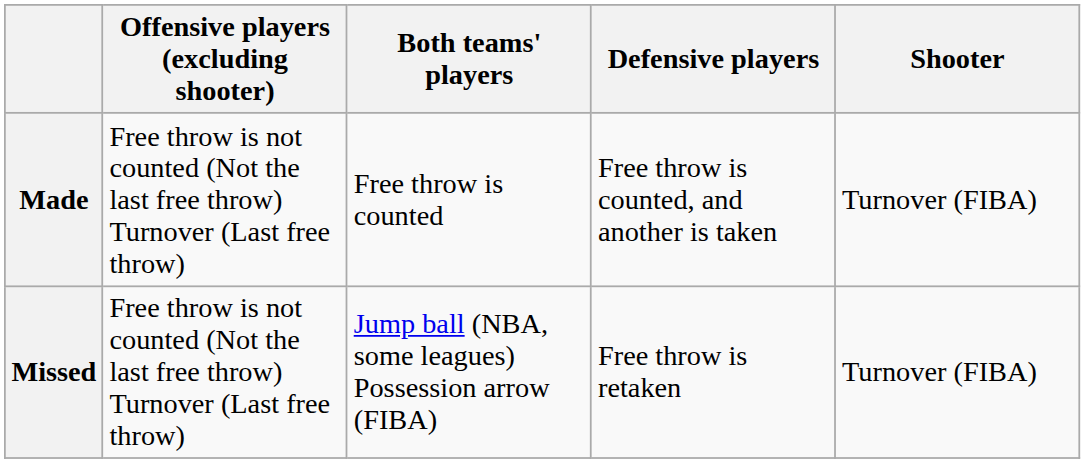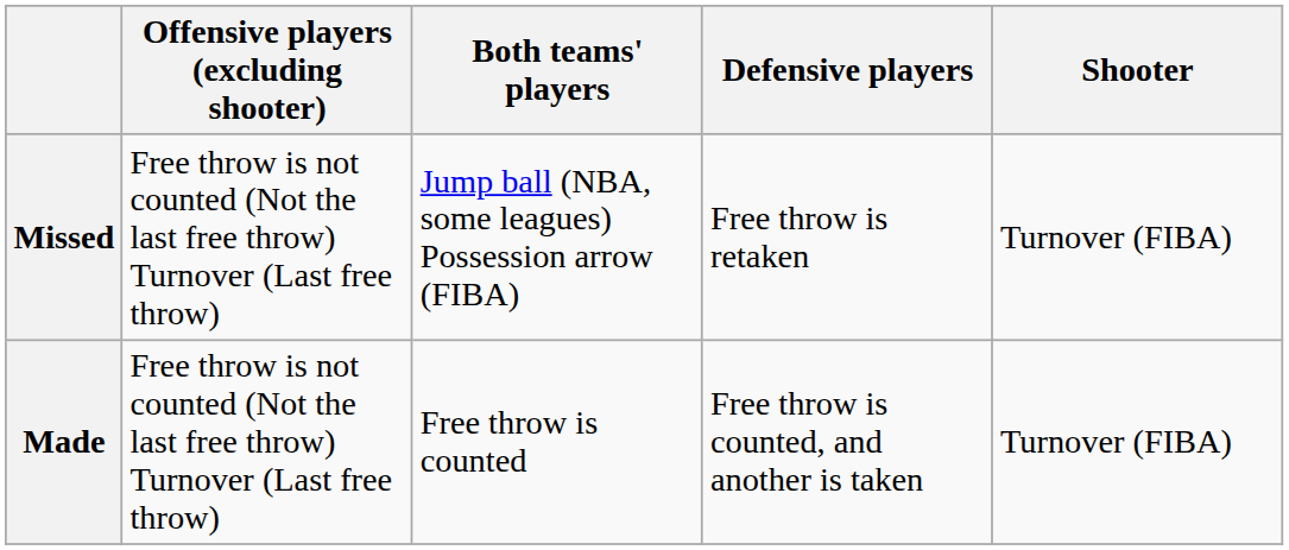rows swapped: Made <-> Missed
